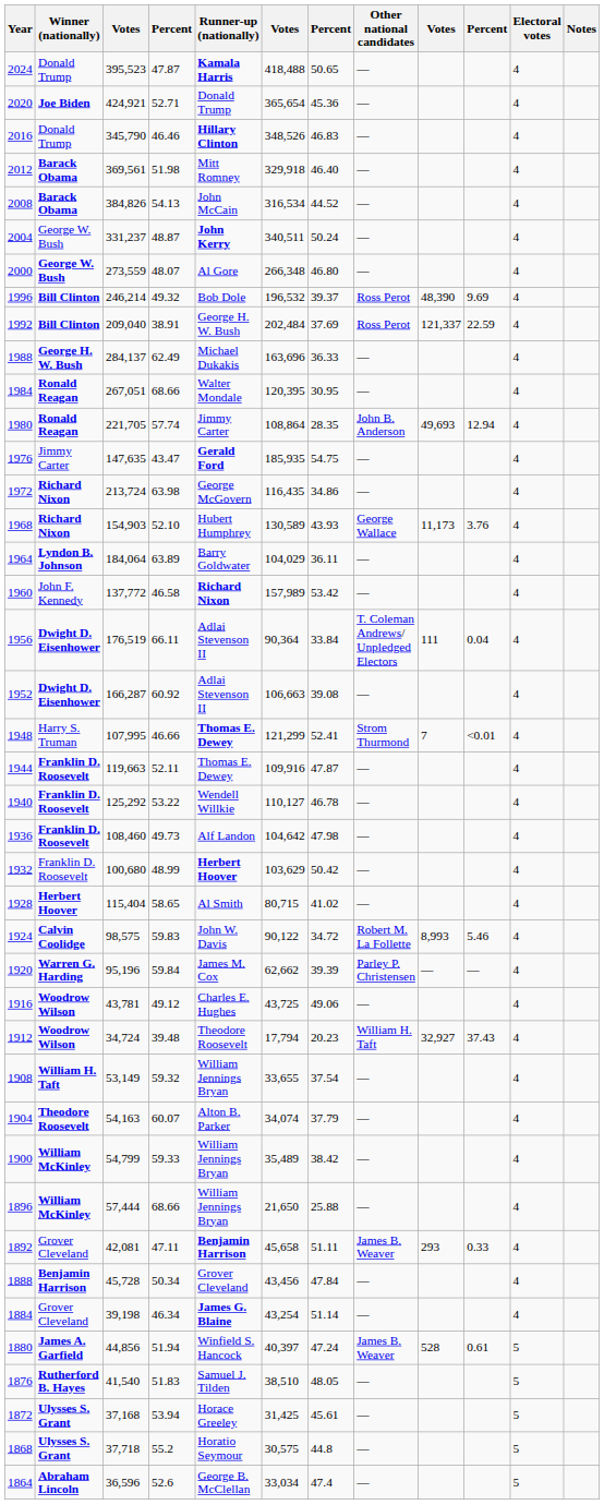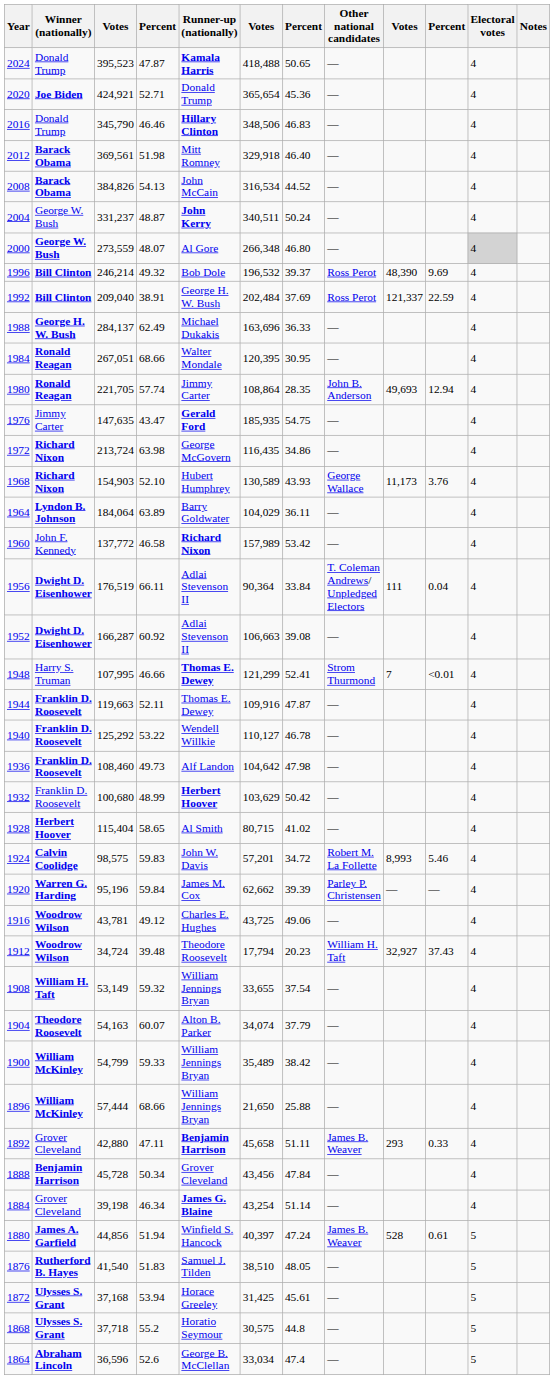2016 | column 6: 348,526 -> 348,506
2000 | Electoral votes: no background -> lightgrey background
1924 | column 6: 90,122 -> 57,201
1892 | column 3: 42,081 -> 42,880
